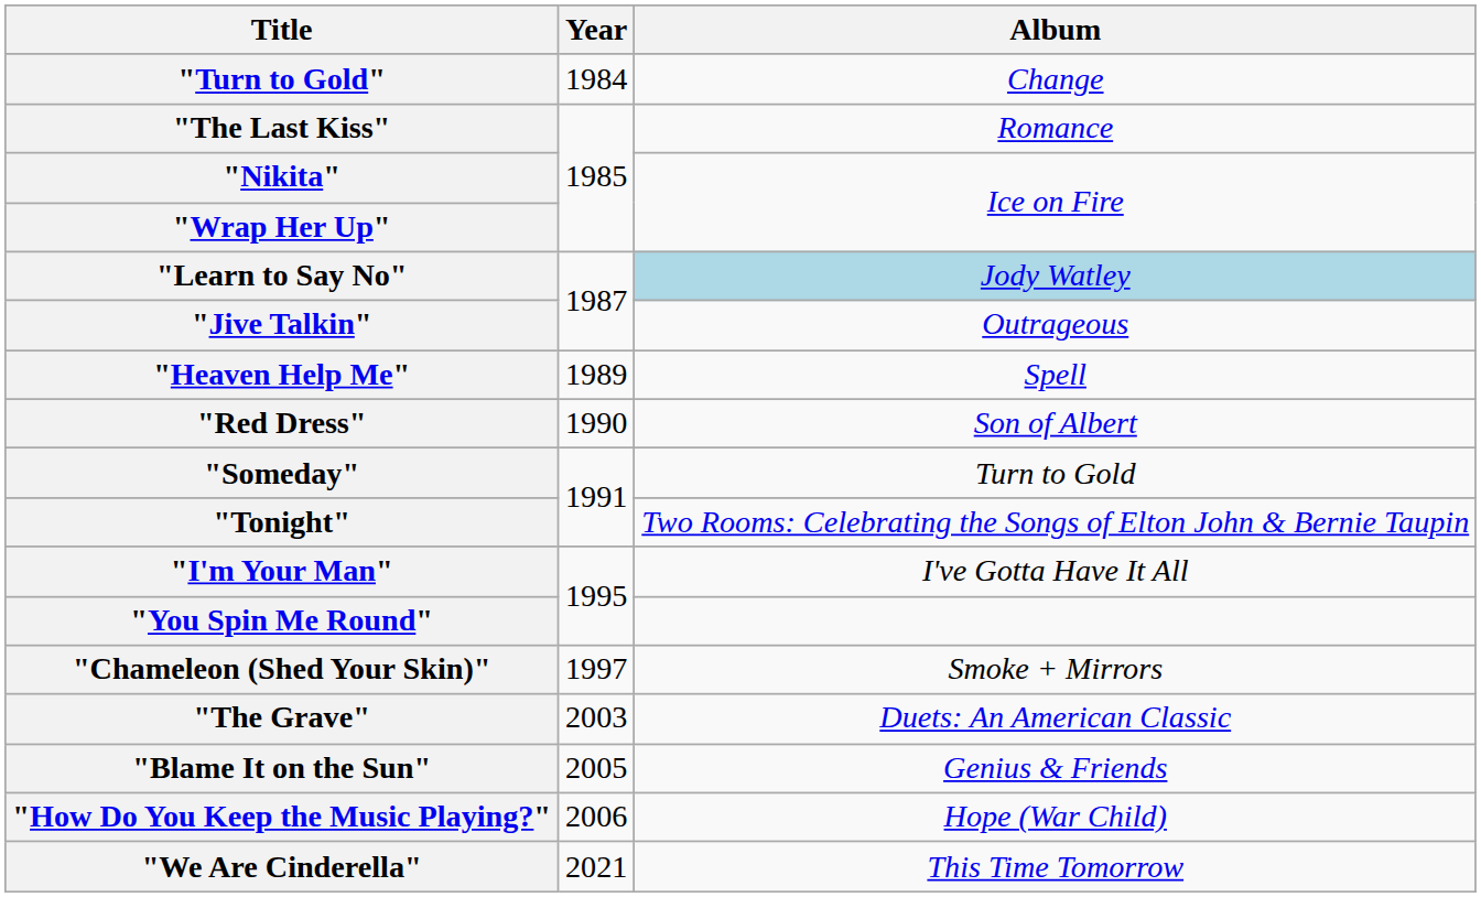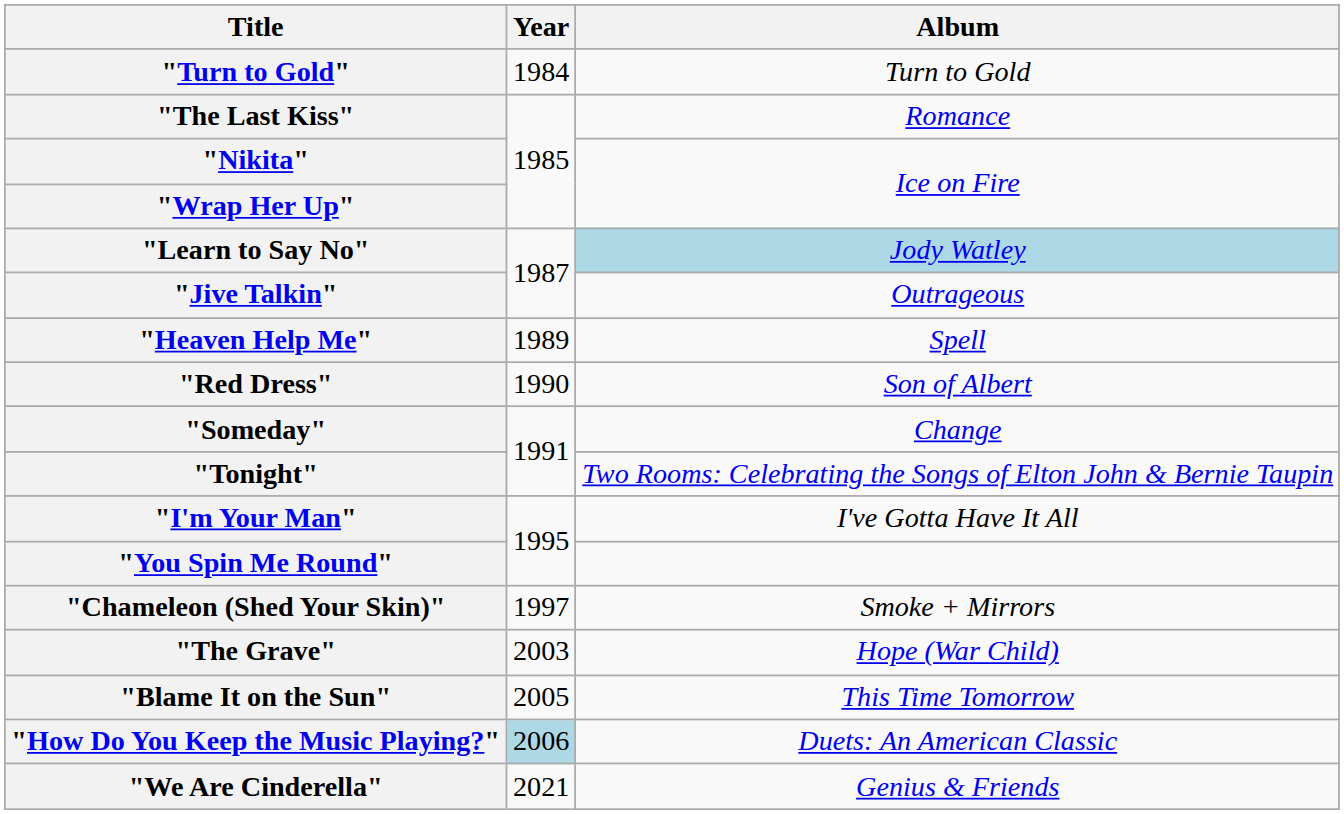"Turn to Gold" | Album: Change -> Turn to Gold
"Someday" | Album: Turn to Gold -> Change
"The Grave" | Album: Duets: An American Classic -> Hope (War Child)
"Blame It on the Sun" | Album: Genius & Friends -> This Time Tomorrow
"How Do You Keep the Music Playing?" | Year: no background -> lightblue background
"How Do You Keep the Music Playing?" | Album: Hope (War Child) -> Duets: An American Classic
"We Are Cinderella" | Album: This Time Tomorrow -> Genius & Friends
